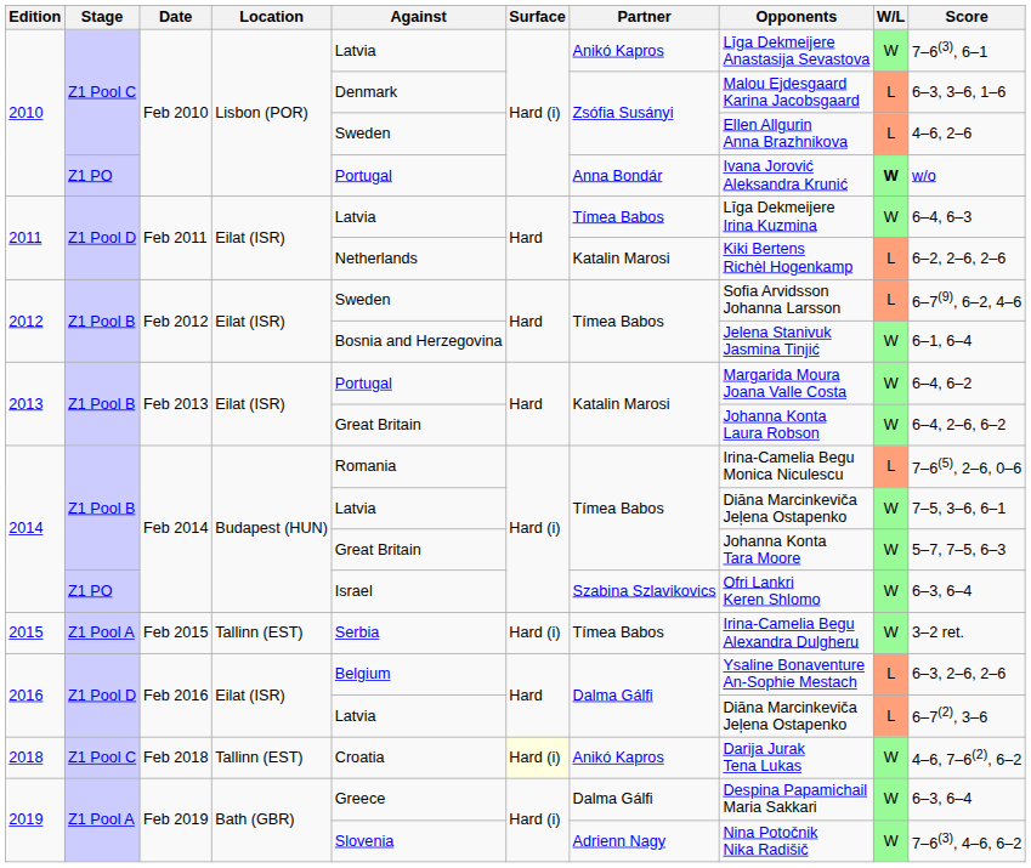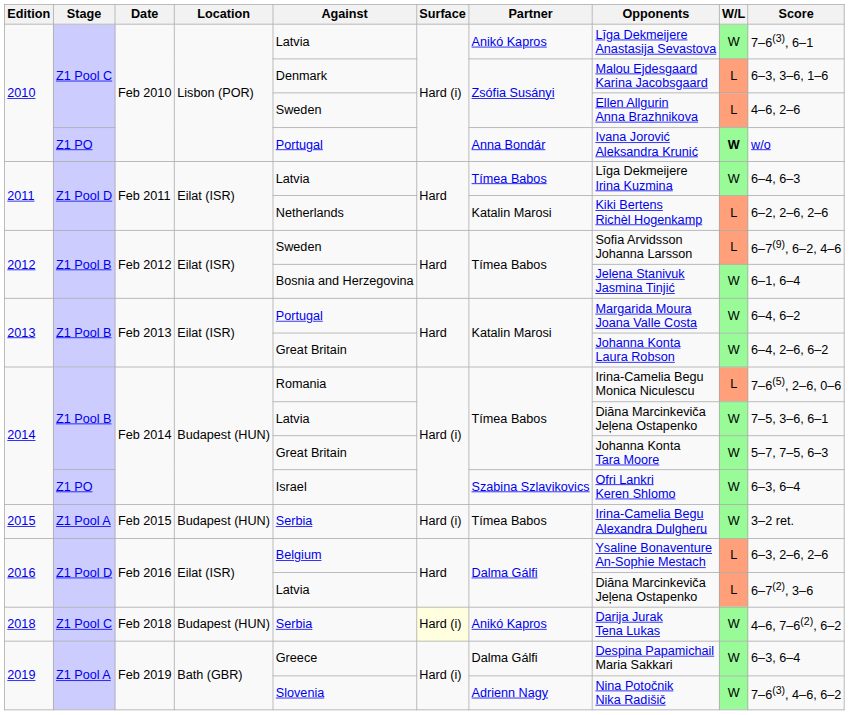2015 | Location: Tallinn (EST) -> Budapest (HUN)
2018 | Location: Tallinn (EST) -> Budapest (HUN)
2018 | Against: Croatia -> Serbia
